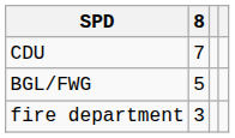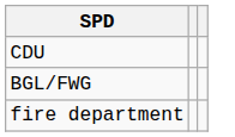- column: 8 | 7 | 5 | 3
